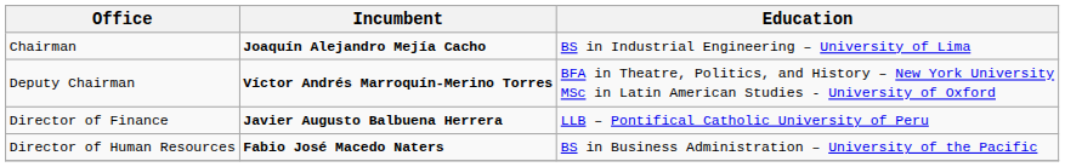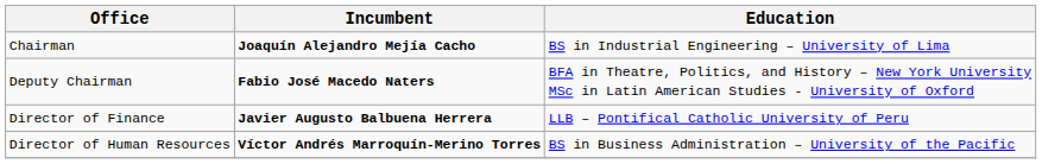Deputy Chairman | Incumbent: Víctor Andrés Marroquín-Merino Torres -> Fabio José Macedo Naters
Director of Human Resources | Incumbent: Fabio José Macedo Naters -> Víctor Andrés Marroquín-Merino Torres
